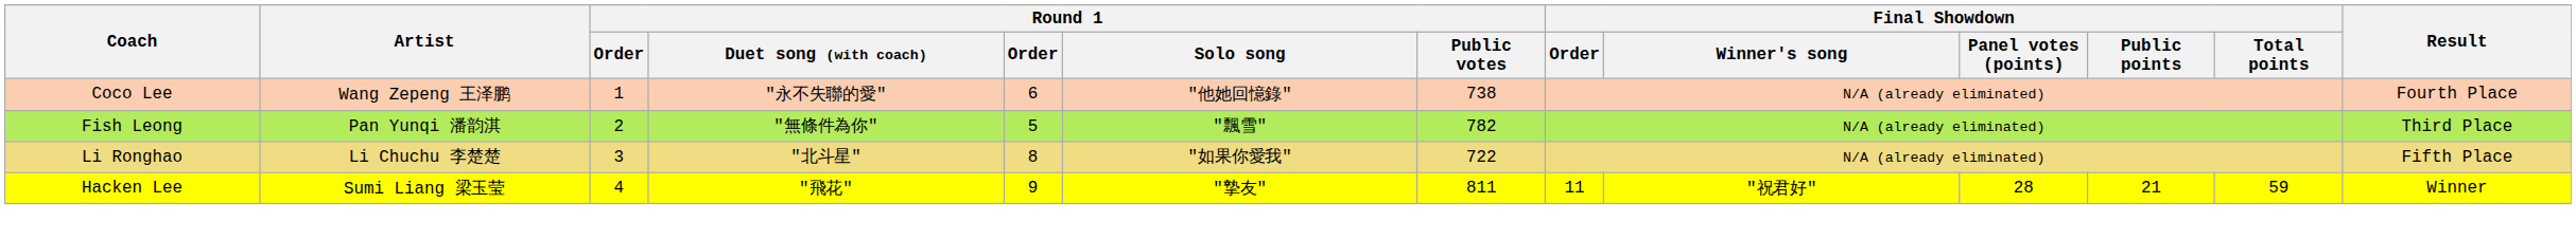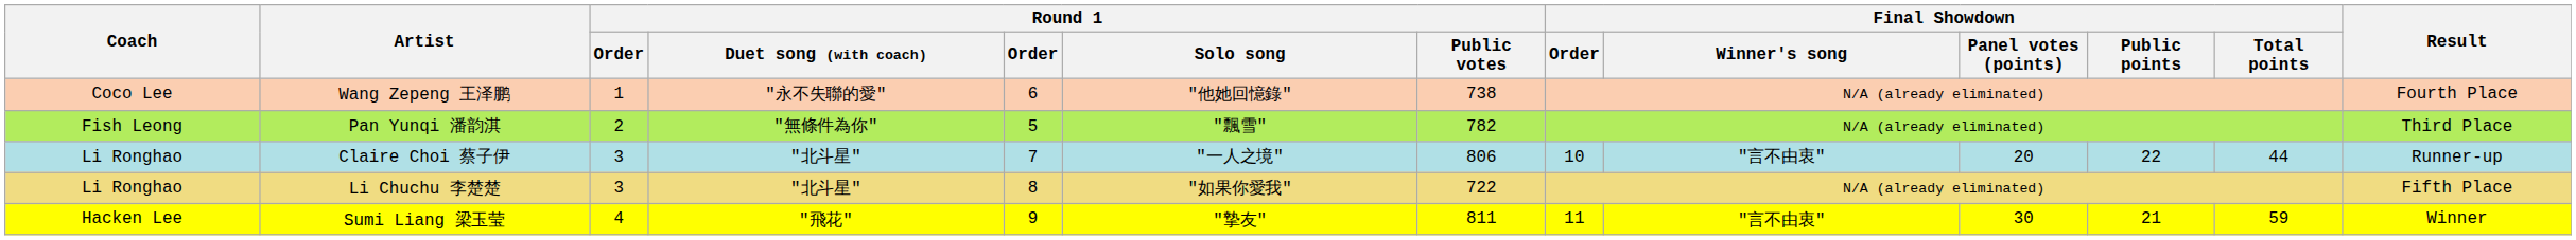+ row: Li Ronghao | Claire Choi 蔡子伊 | 3 | "北斗星" | 7 | "一人之境" | 806 | 10 | "言不由衷" | 20 | 22 | 44 | Runner-up
Sumi Liang 梁玉莹 | Final Showdown / Winner's song: "祝君好" -> "言不由衷"
Sumi Liang 梁玉莹 | Final Showdown / Panel votes (points): 28 -> 30
